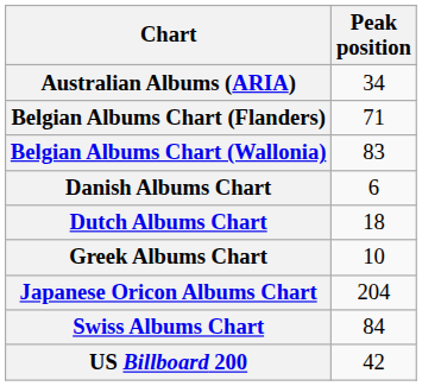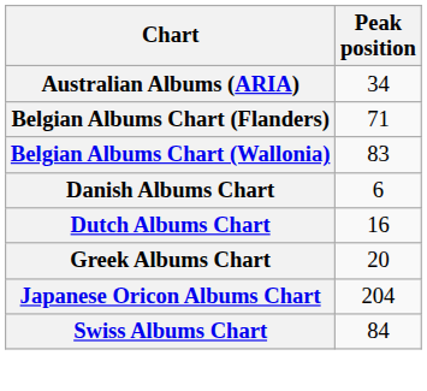Dutch Albums Chart | Peak position: 18 -> 16
Greek Albums Chart | Peak position: 10 -> 20
- row: US Billboard 200 | 42
